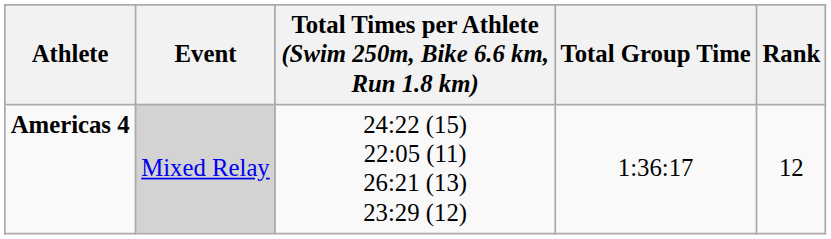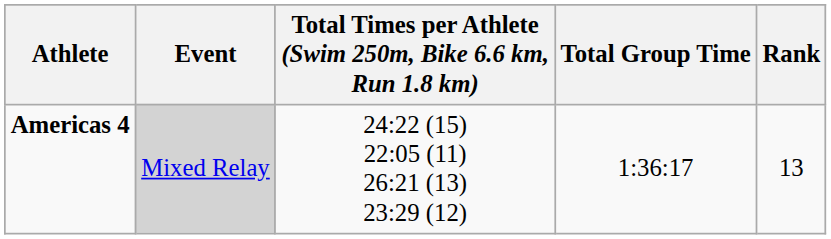Americas 4 | Rank: 12 -> 13
